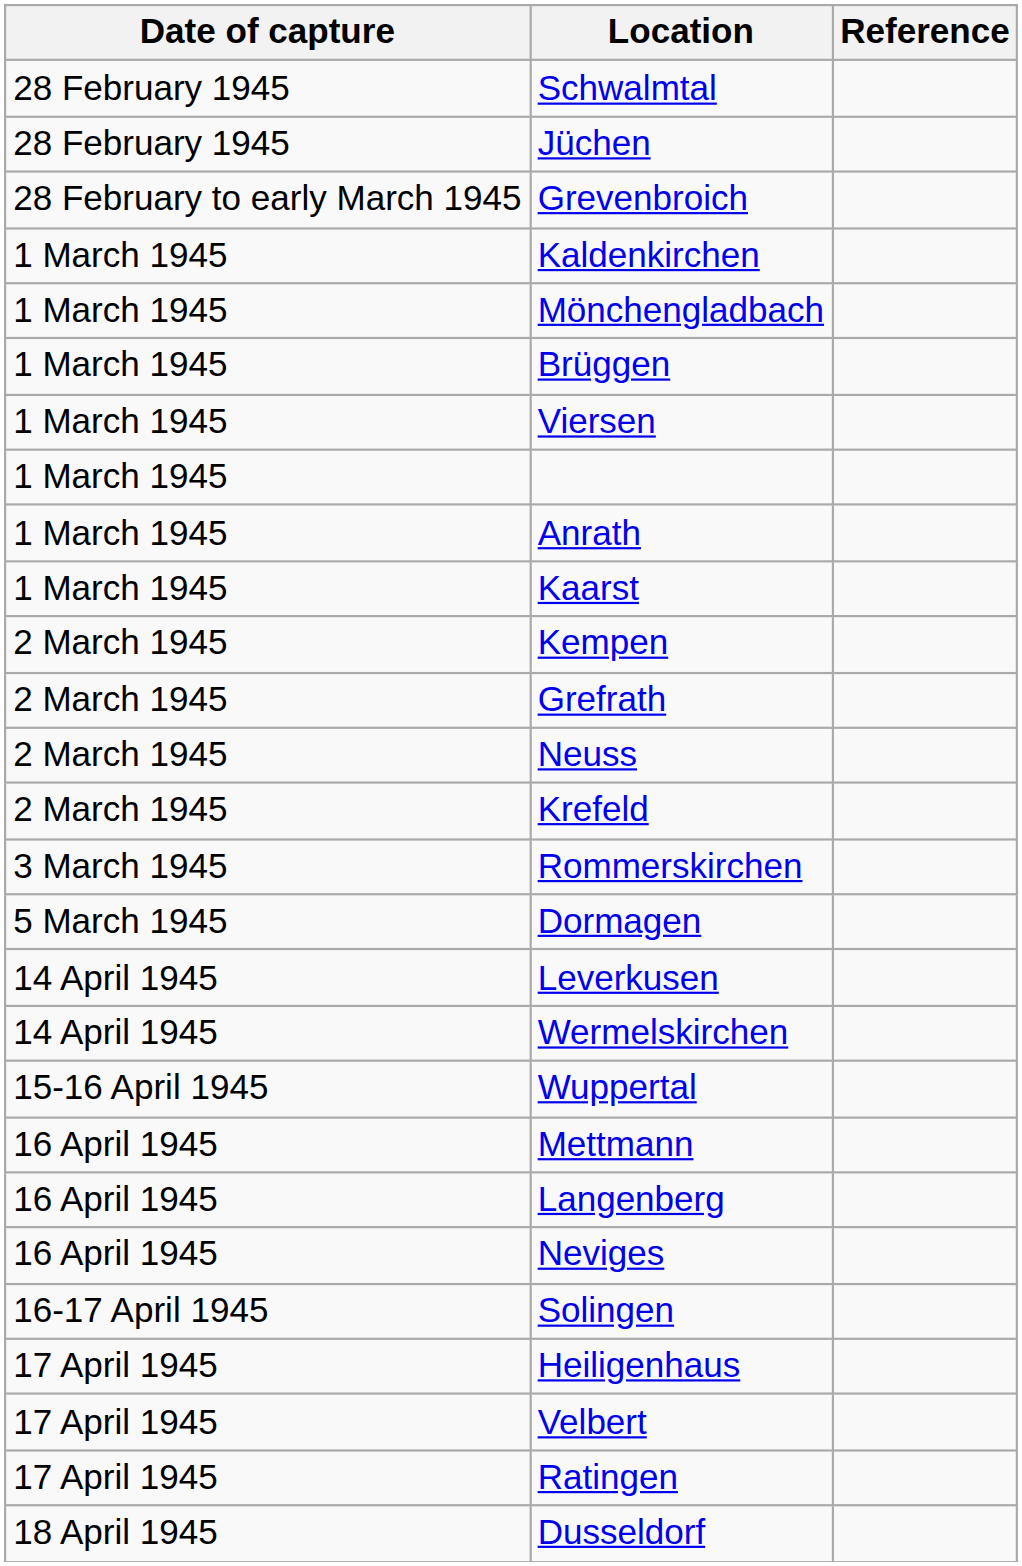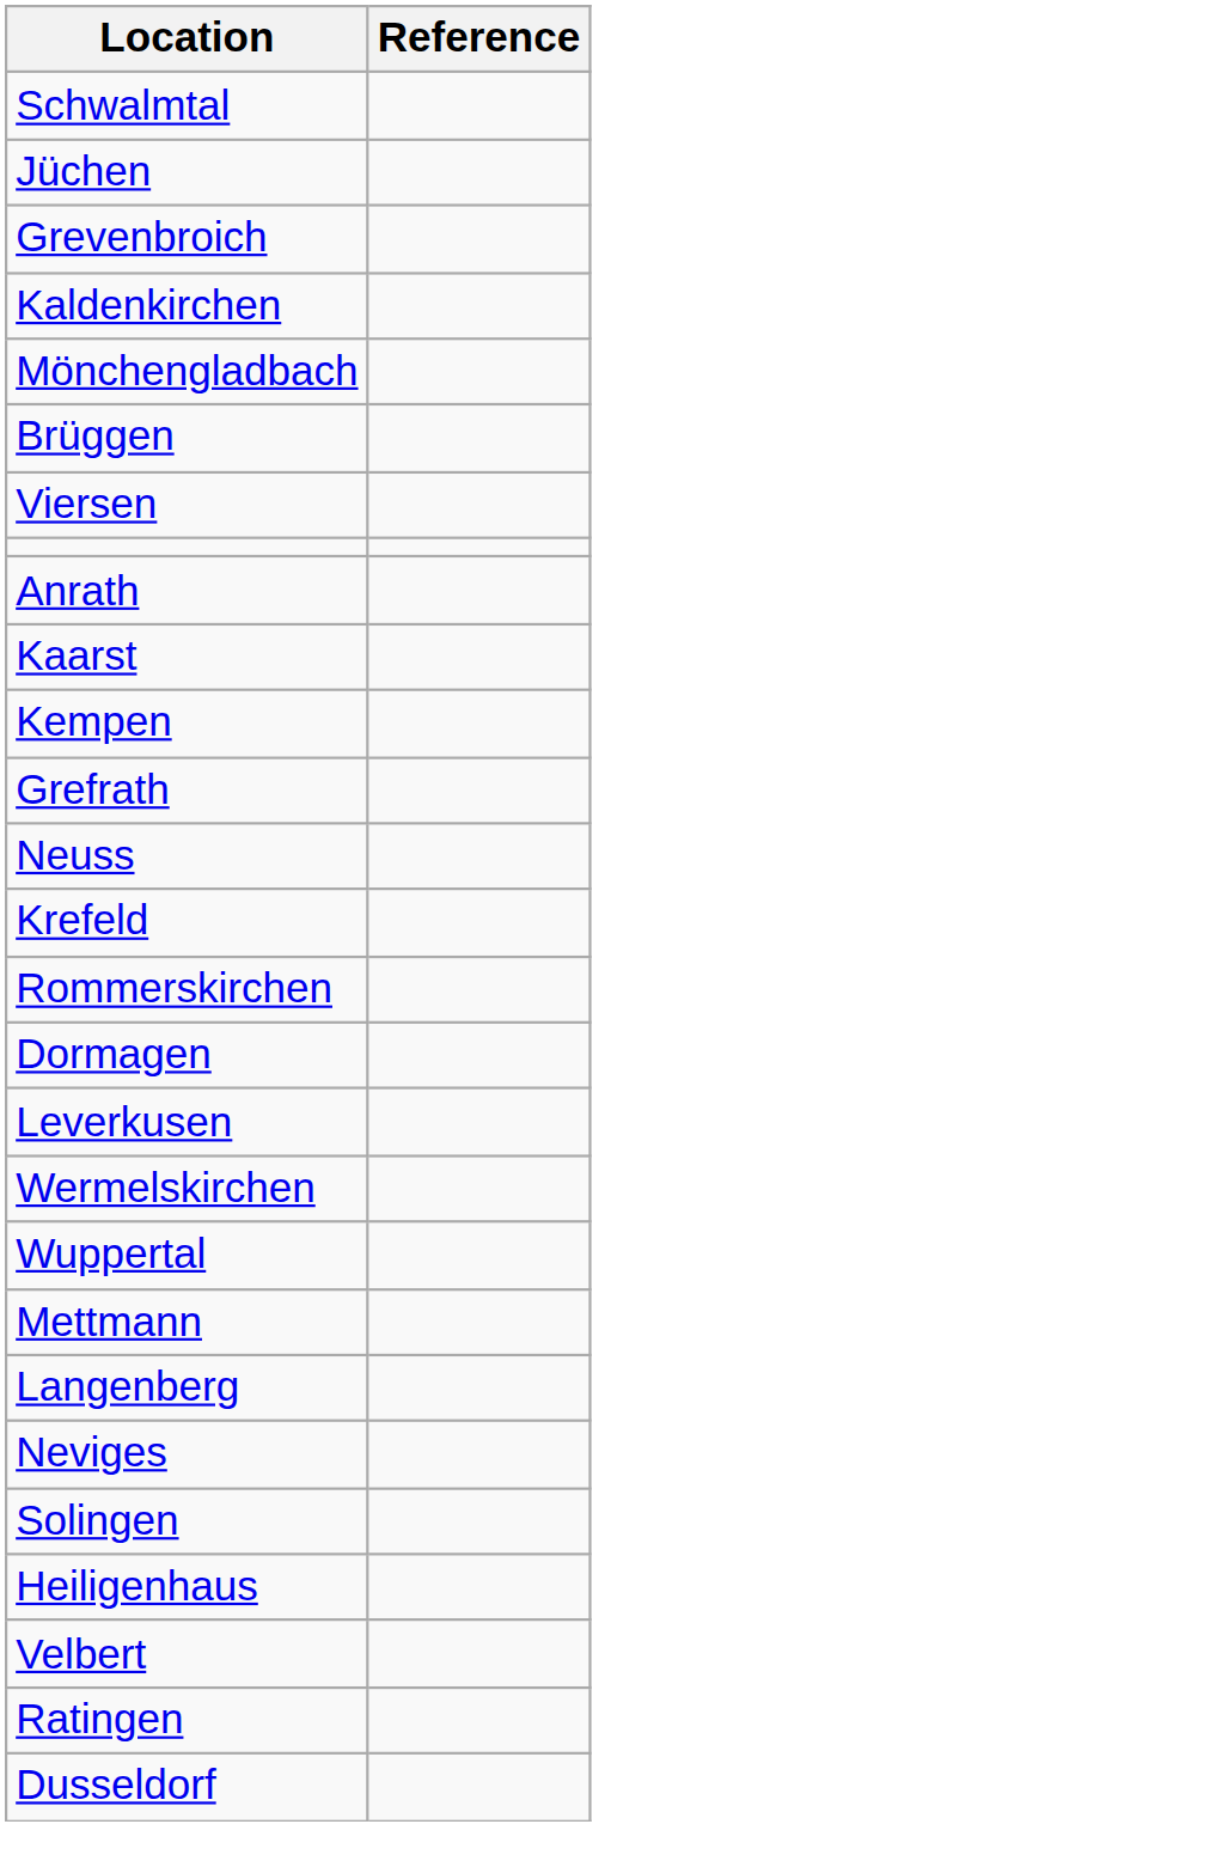- column: Date of capture | 28 February 1945 | 28 February 1945 | 28 February to early March 1945 | 1 March 1945 | 1 March 1945 | 1 March 1945 | 1 March 1945 | 1 March 1945 | 1 March 1945 | 1 March 1945 | 2 March 1945 | 2 March 1945 | 2 March 1945 | 2 March 1945 | 3 March 1945 | 5 March 1945 | 14 April 1945 | 14 April 1945 | 15-16 April 1945 | 16 April 1945 | 16 April 1945 | 16 April 1945 | 16-17 April 1945 | 17 April 1945 | 17 April 1945 | 17 April 1945 | 18 April 1945
